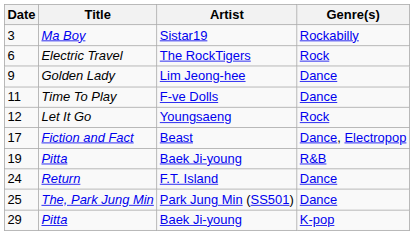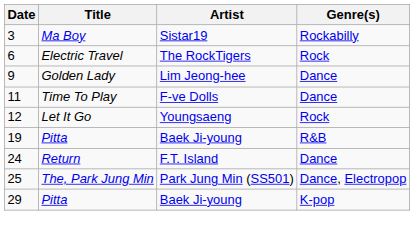- row: 17 | Fiction and Fact | Beast | Dance, Electropop
The, Park Jung Min | Genre(s): Dance -> Dance, Electropop
